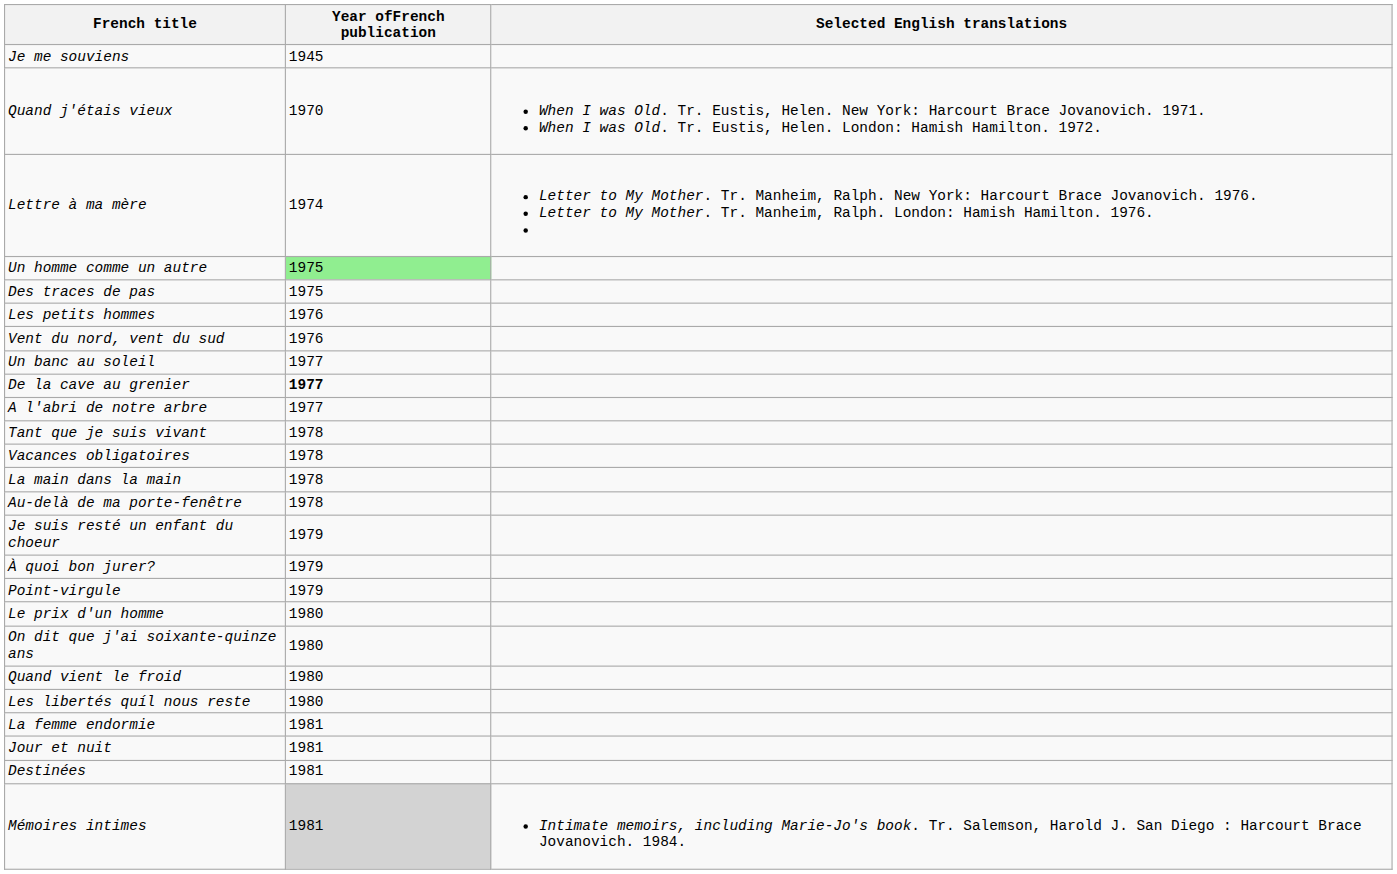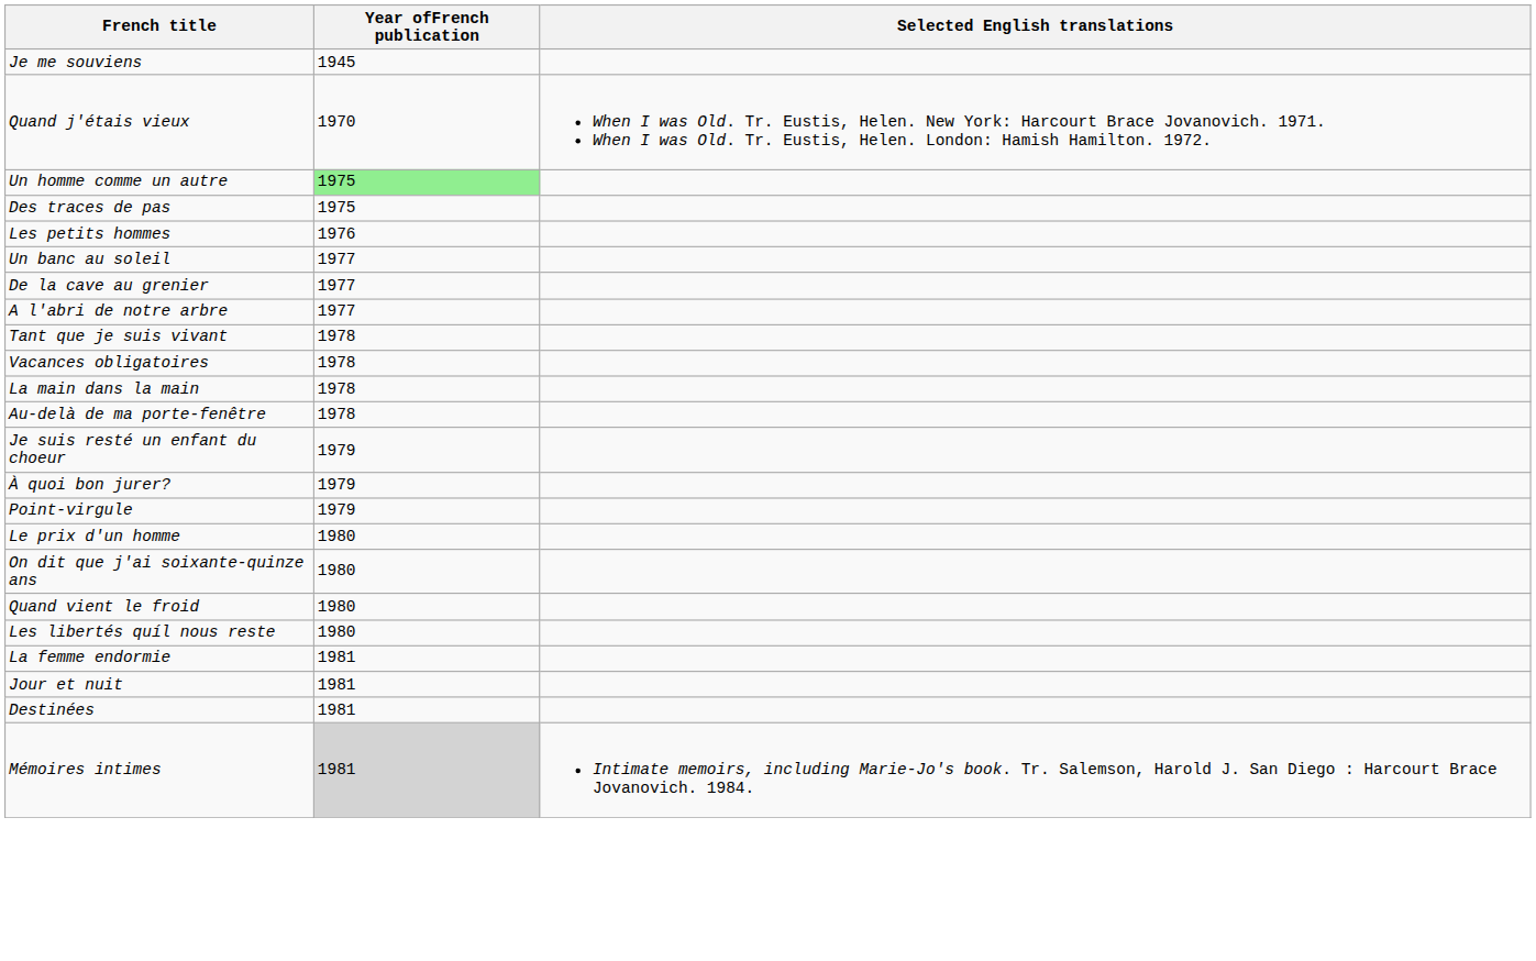- row: Lettre à ma mère | 1974 | Letter to My Mother. Tr. Manheim, Ralph. New York: Harcourt Brace Jovanovich. 1976. Letter to My Mother. Tr. Manheim, Ralph. London: Hamish Hamilton. 1976.
- row: Vent du nord, vent du sud | 1976
De la cave au grenier | Year ofFrench publication: bold -> normal
